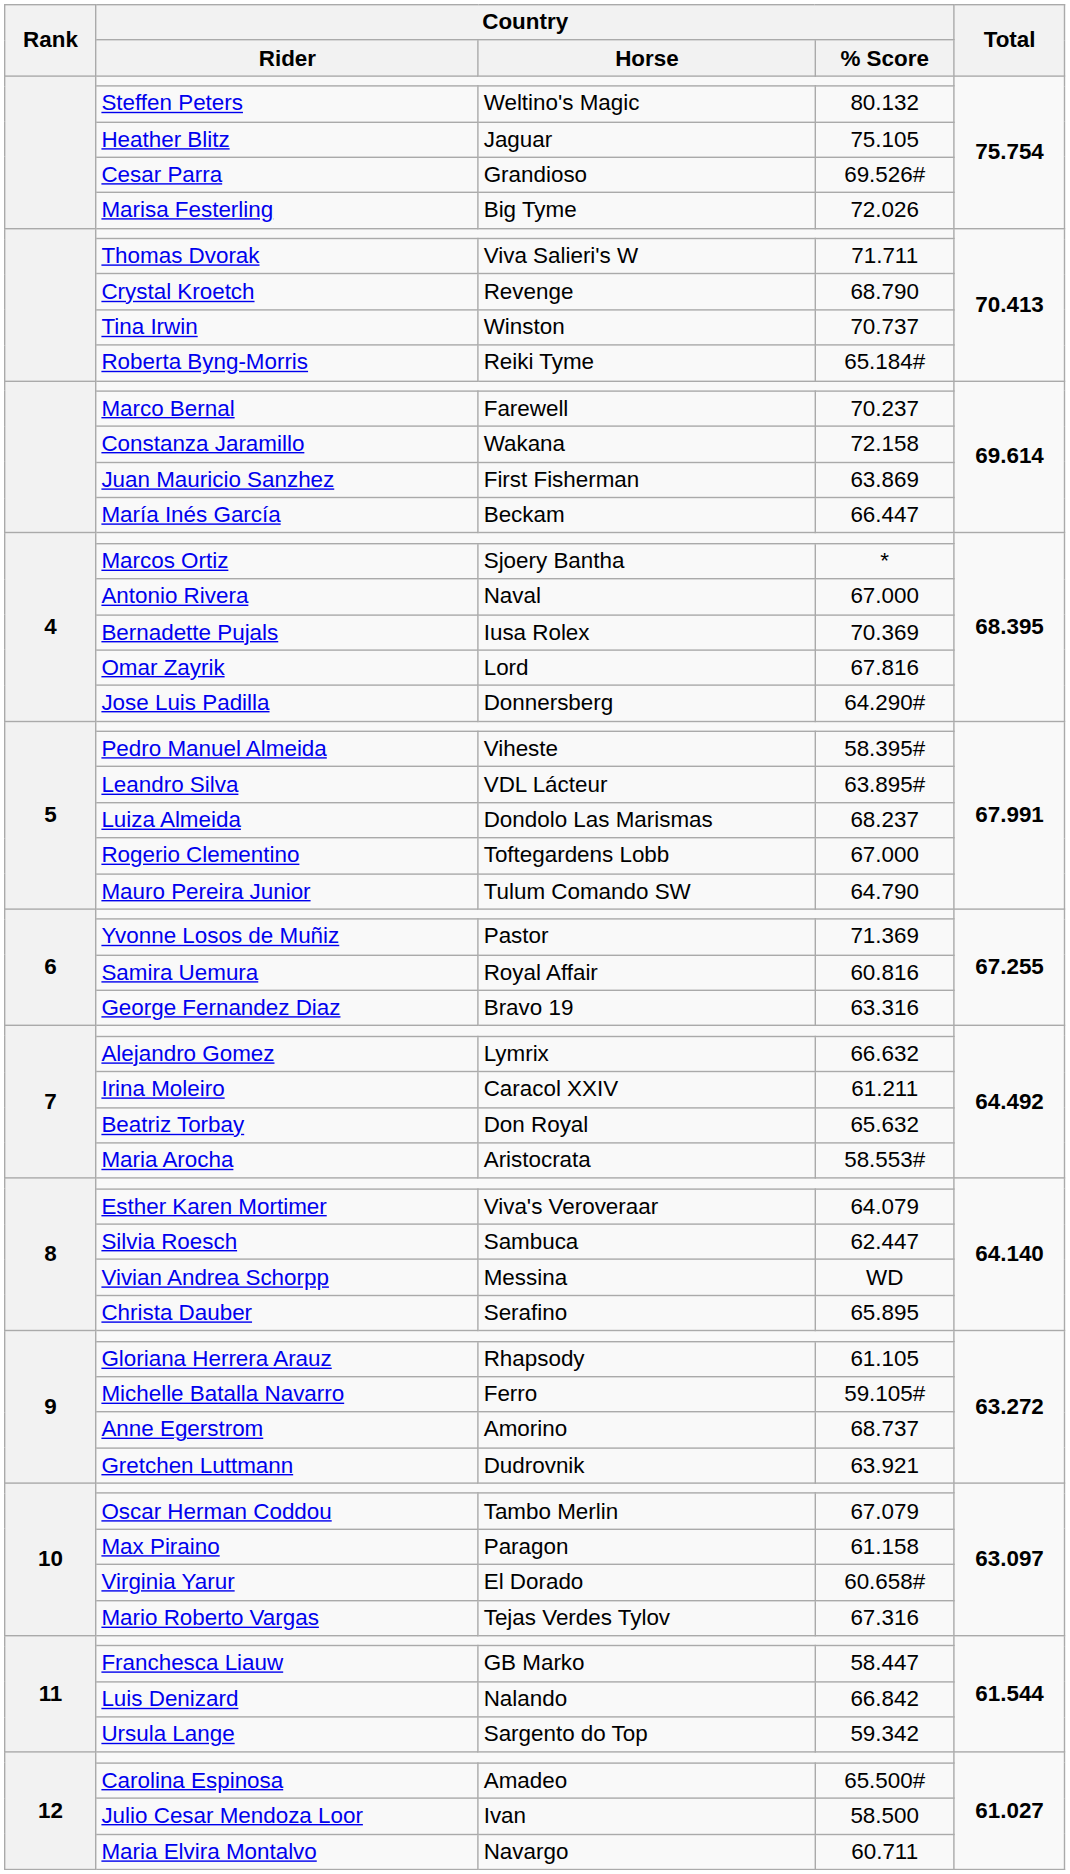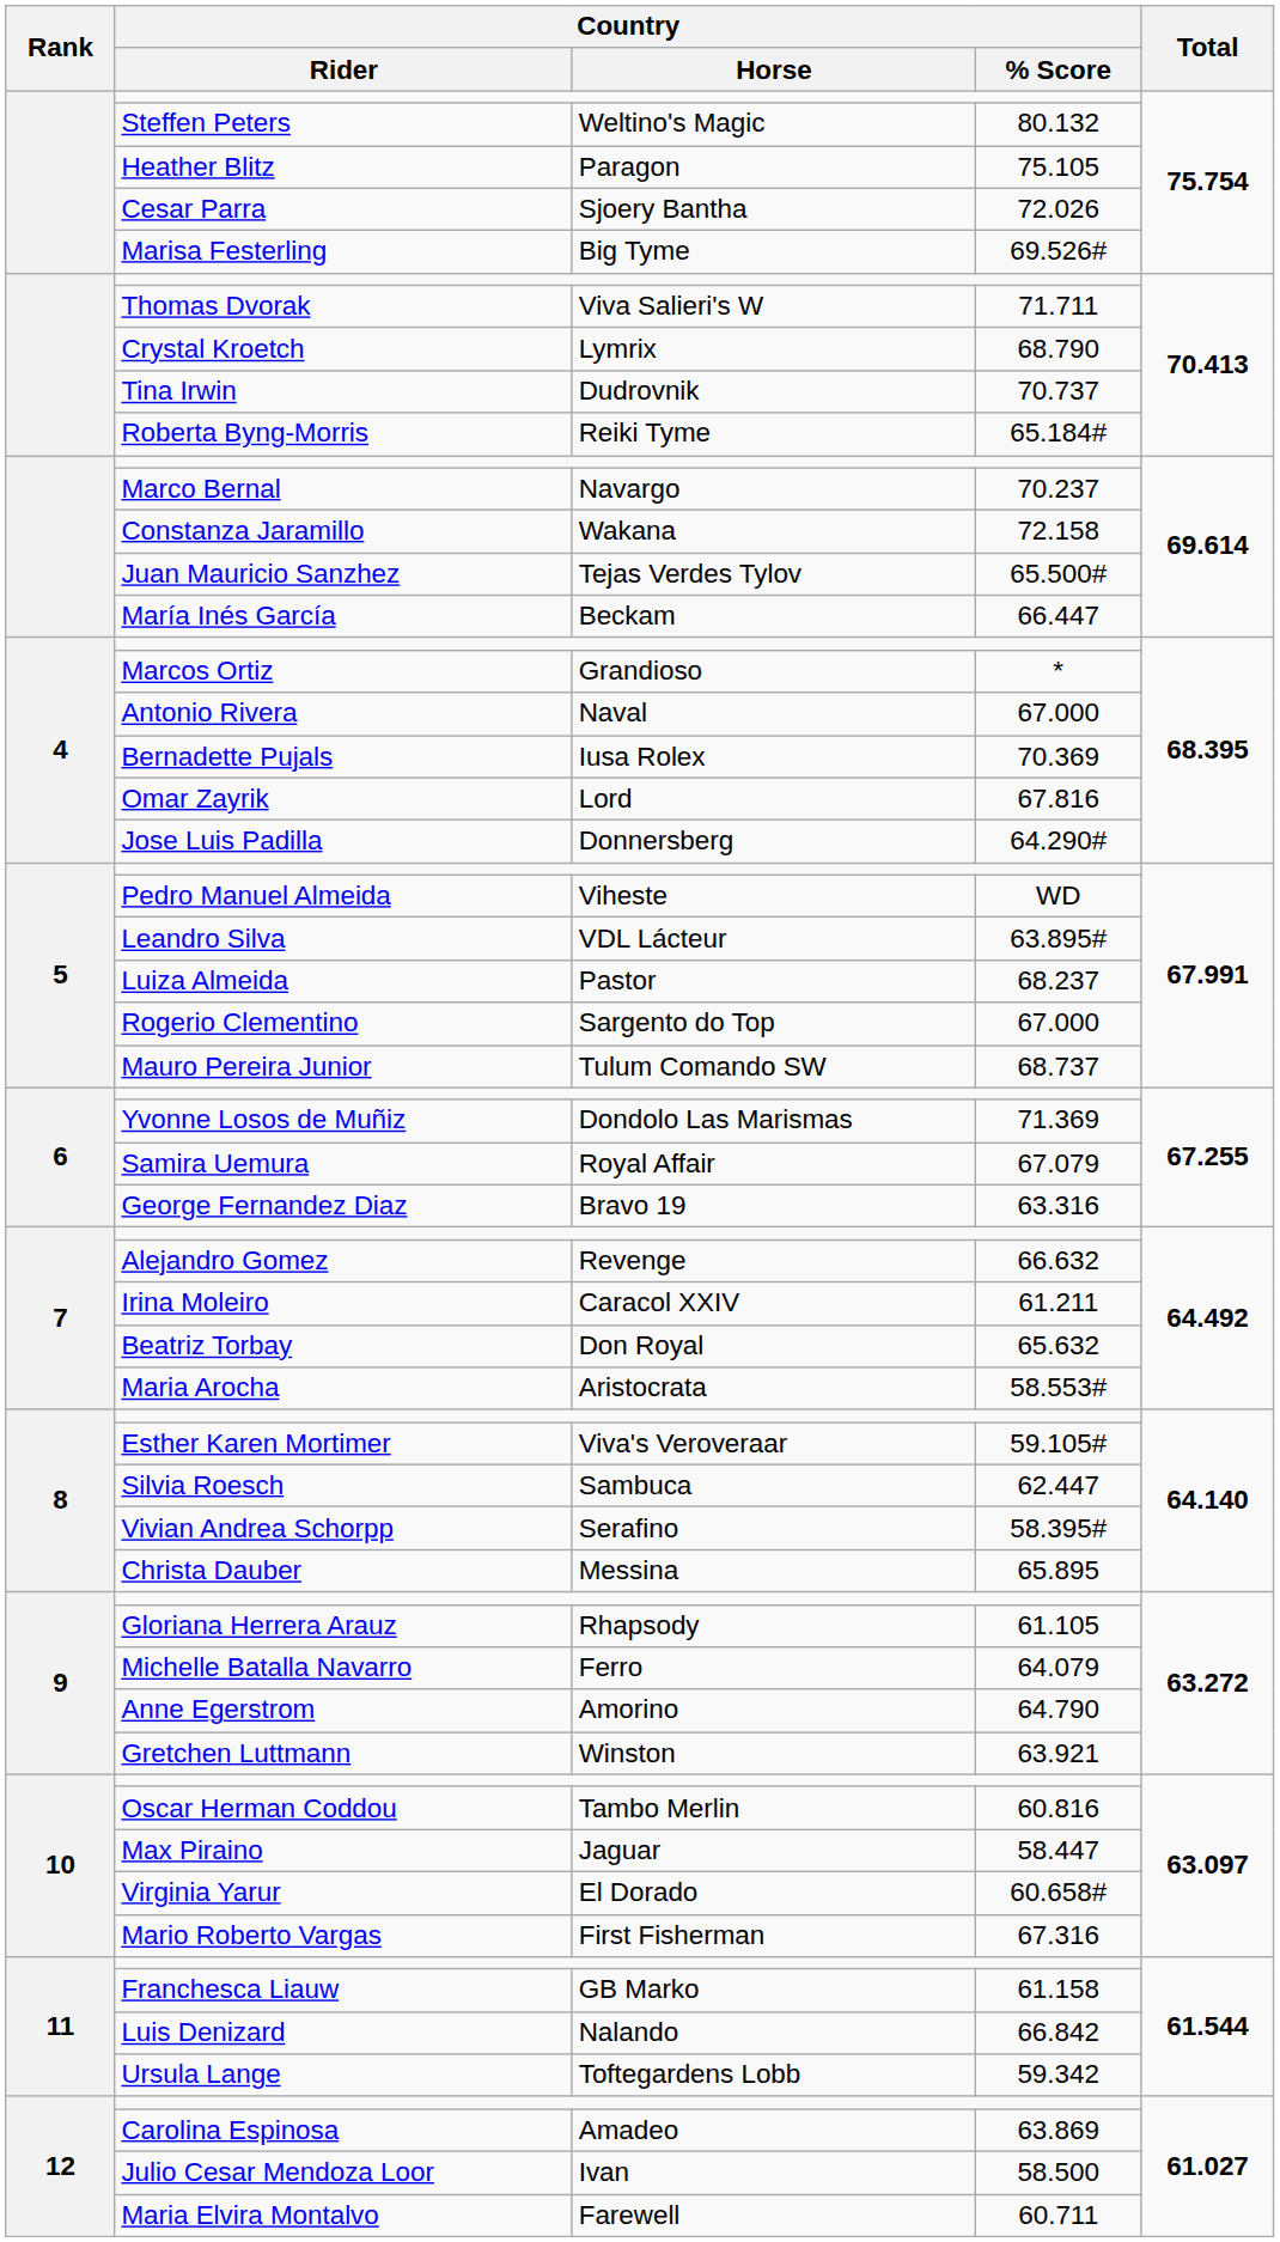Heather Blitz | Country / Horse: Jaguar -> Paragon
Cesar Parra | Country / Horse: Grandioso -> Sjoery Bantha
Cesar Parra | Country / % Score: 69.526# -> 72.026
Marisa Festerling | Country / % Score: 72.026 -> 69.526#
Crystal Kroetch | Country / Horse: Revenge -> Lymrix
Tina Irwin | Country / Horse: Winston -> Dudrovnik
Marco Bernal | Country / Horse: Farewell -> Navargo
Juan Mauricio Sanzhez | Country / Horse: First Fisherman -> Tejas Verdes Tylov
Juan Mauricio Sanzhez | Country / % Score: 63.869 -> 65.500#
Marcos Ortiz | Country / Horse: Sjoery Bantha -> Grandioso
Pedro Manuel Almeida | Country / % Score: 58.395# -> WD
Luiza Almeida | Country / Horse: Dondolo Las Marismas -> Pastor
Rogerio Clementino | Country / Horse: Toftegardens Lobb -> Sargento do Top
Mauro Pereira Junior | Country / % Score: 64.790 -> 68.737
Yvonne Losos de Muñiz | Country / Horse: Pastor -> Dondolo Las Marismas
Samira Uemura | Country / % Score: 60.816 -> 67.079
Alejandro Gomez | Country / Horse: Lymrix -> Revenge
Esther Karen Mortimer | Country / % Score: 64.079 -> 59.105#
Vivian Andrea Schorpp | Country / Horse: Messina -> Serafino
Vivian Andrea Schorpp | Country / % Score: WD -> 58.395#
Christa Dauber | Country / Horse: Serafino -> Messina
Michelle Batalla Navarro | Country / % Score: 59.105# -> 64.079
Anne Egerstrom | Country / % Score: 68.737 -> 64.790
Gretchen Luttmann | Country / Horse: Dudrovnik -> Winston
Oscar Herman Coddou | Country / % Score: 67.079 -> 60.816
Max Piraino | Country / Horse: Paragon -> Jaguar
Max Piraino | Country / % Score: 61.158 -> 58.447
Mario Roberto Vargas | Country / Horse: Tejas Verdes Tylov -> First Fisherman
Franchesca Liauw | Country / % Score: 58.447 -> 61.158
Ursula Lange | Country / Horse: Sargento do Top -> Toftegardens Lobb
Carolina Espinosa | Country / % Score: 65.500# -> 63.869
Maria Elvira Montalvo | Country / Horse: Navargo -> Farewell
